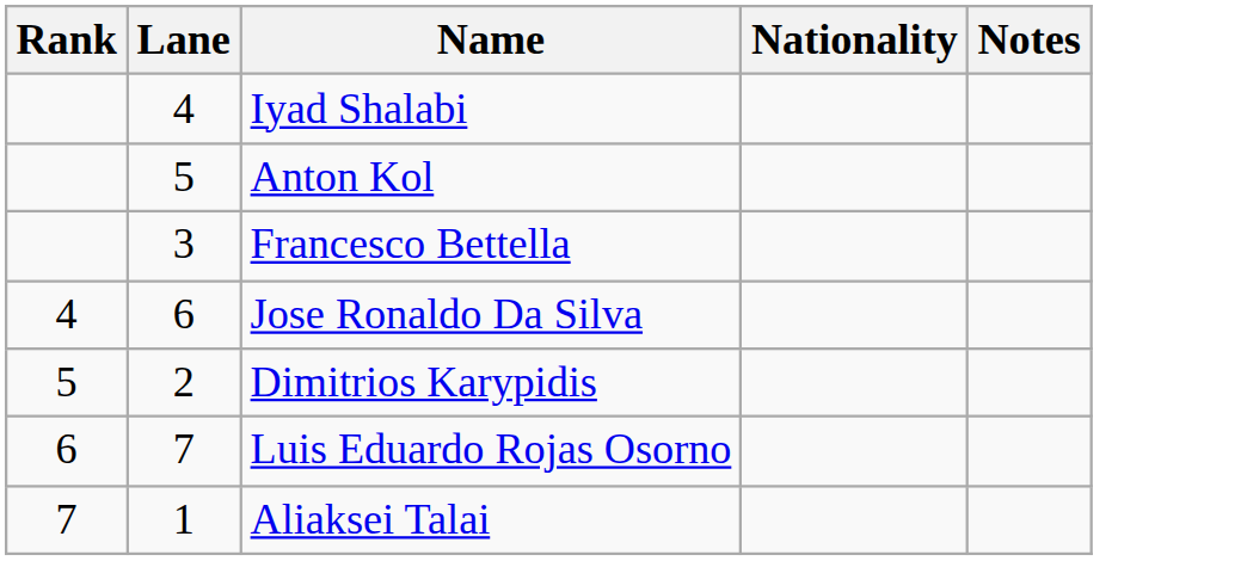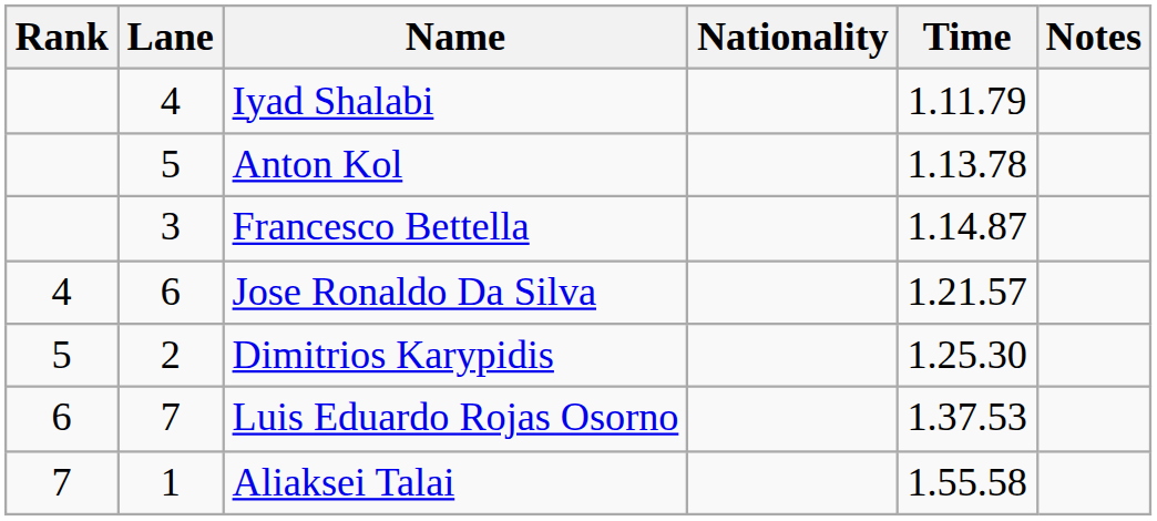+ column: Time | 1.11.79 | 1.13.78 | 1.14.87 | 1.21.57 | 1.25.30 | 1.37.53 | 1.55.58
